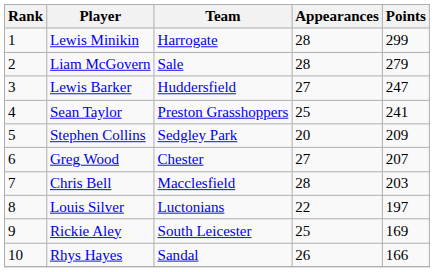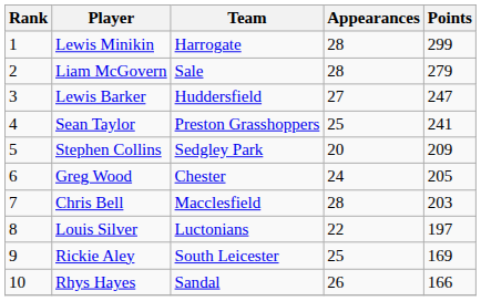Greg Wood | Appearances: 27 -> 24
Greg Wood | Points: 207 -> 205
